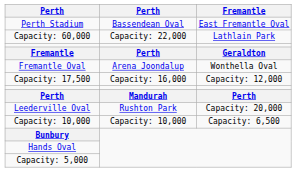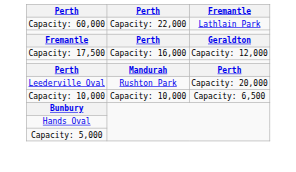- row: Perth Stadium | Bassendean Oval | East Fremantle Oval
- row: Fremantle Oval | Arena Joondalup | Wonthella Oval
